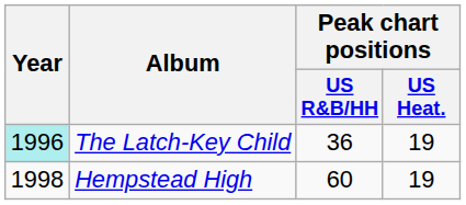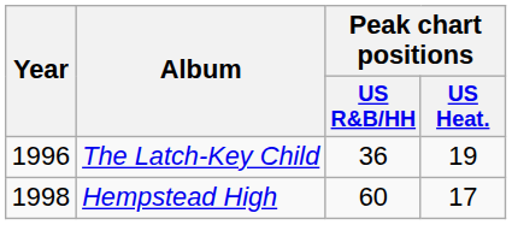The Latch-Key Child | Year: paleturquoise background -> no background
Hempstead High | Peak chart positions / US Heat.: 19 -> 17
